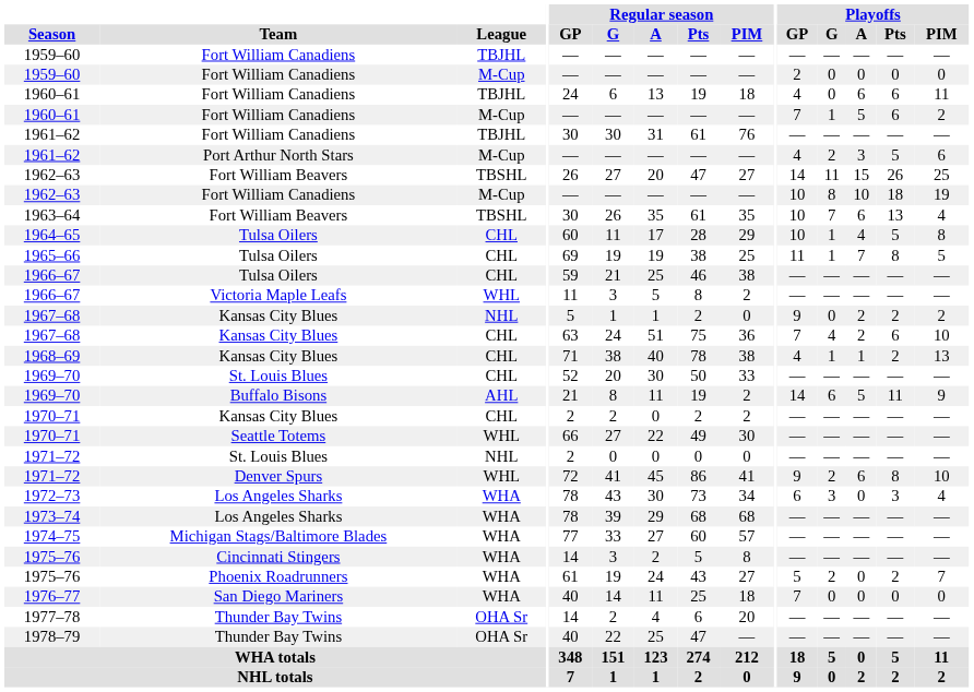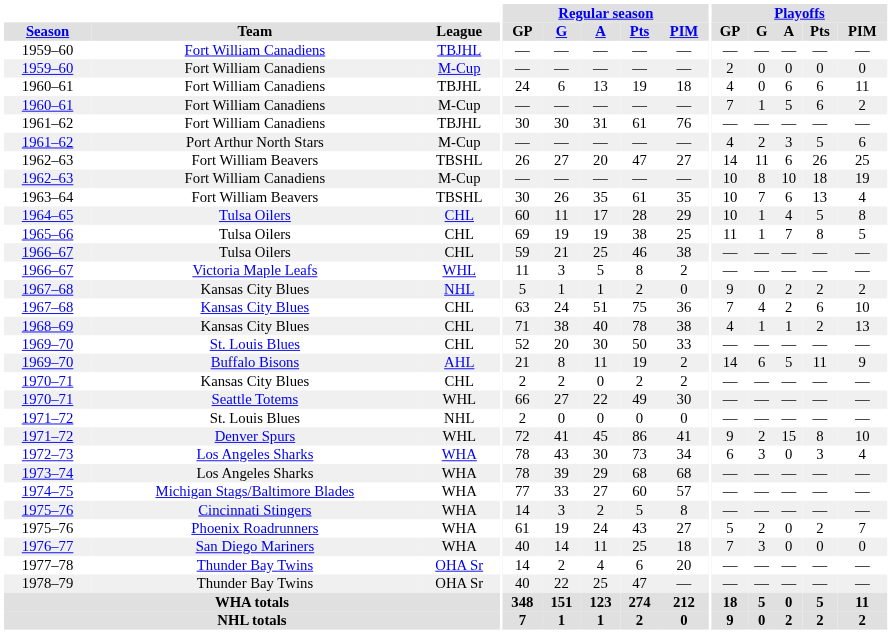1962–63 / TBSHL | Playoffs / A: 15 -> 6
1971–72 / WHL | Playoffs / A: 6 -> 15
1976–77 | Playoffs / G: 0 -> 3
